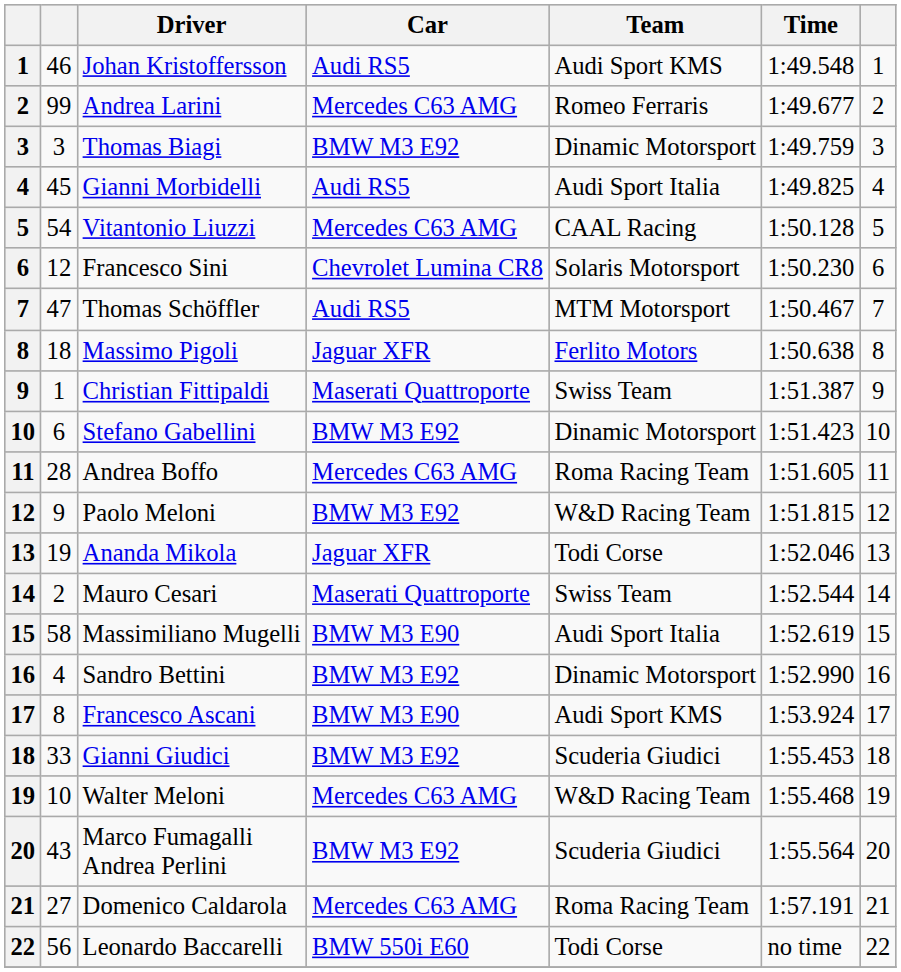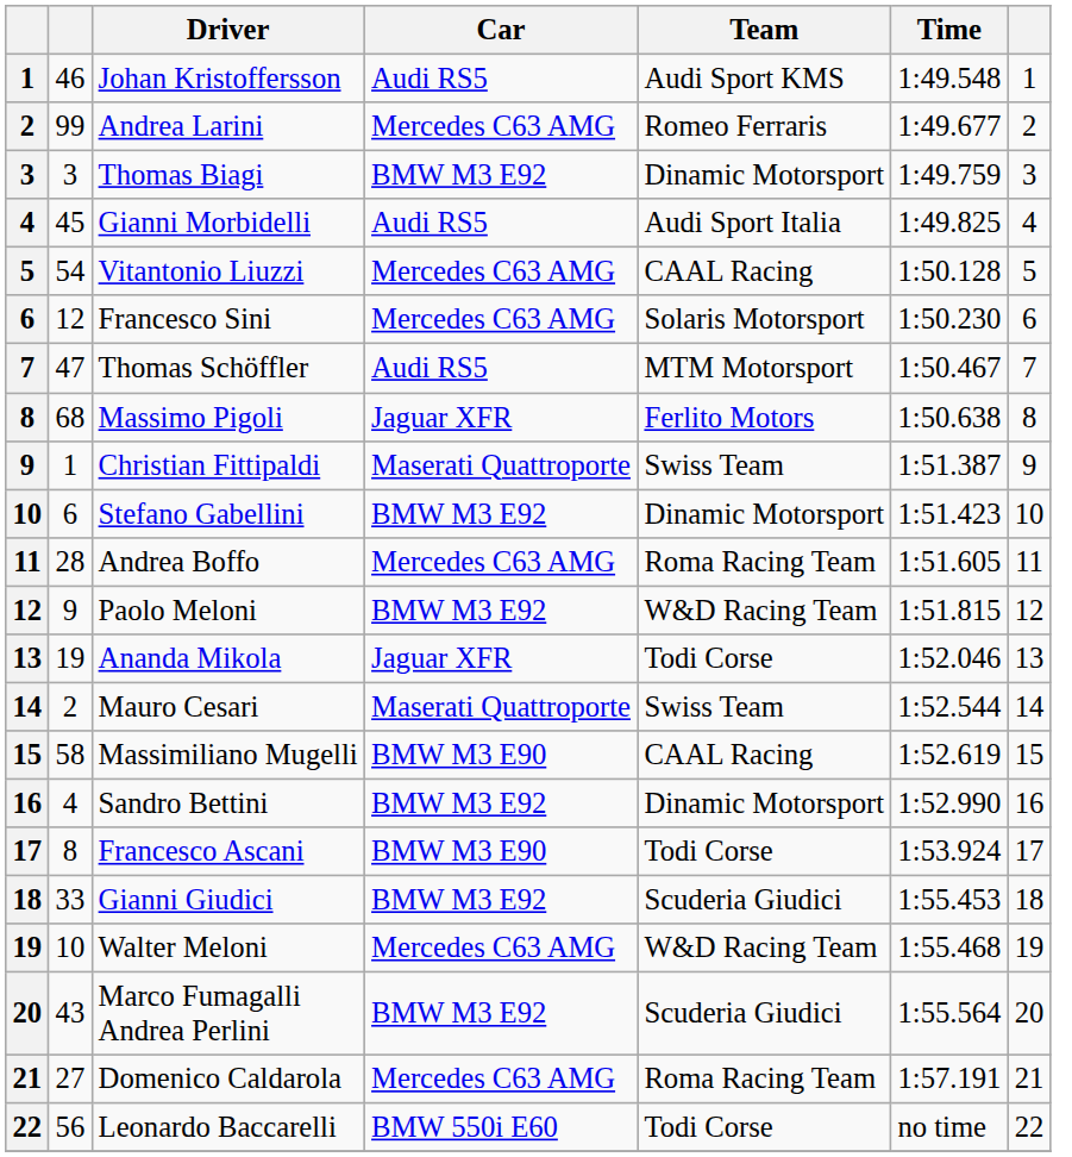Francesco Sini | Car: Chevrolet Lumina CR8 -> Mercedes C63 AMG
Massimo Pigoli | column 2: 18 -> 68
Massimiliano Mugelli | Team: Audi Sport Italia -> CAAL Racing
Francesco Ascani | Team: Audi Sport KMS -> Todi Corse
